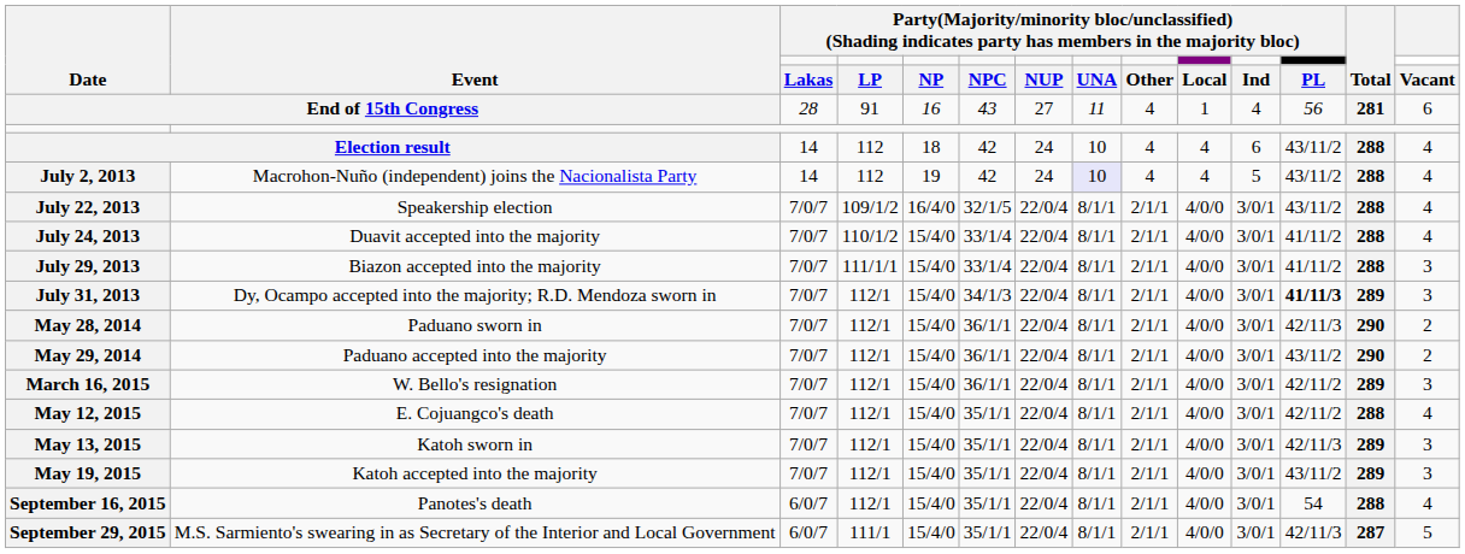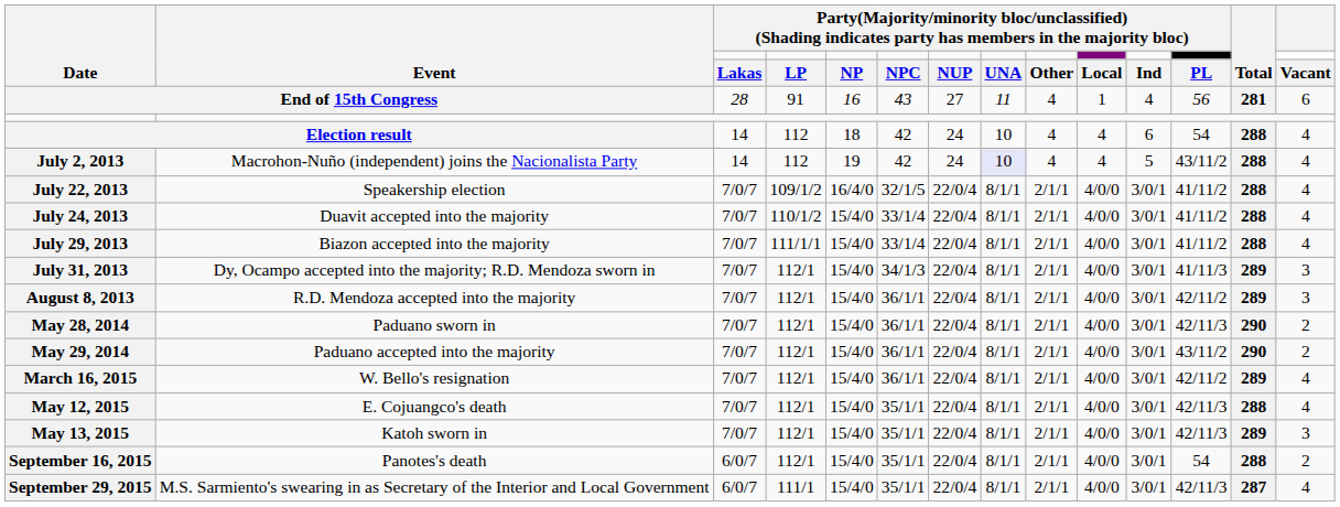Election result | column 12: 43/11/2 -> 54
July 22, 2013 | column 12: 43/11/2 -> 41/11/2
July 29, 2013 | column 14: 3 -> 4
July 31, 2013 | column 12: bold -> normal
+ row: August 8, 2013 | R.D. Mendoza accepted into the majority | 7/0/7 | 112/1 | 15/4/0 | 36/1/1 | 22/0/4 | 8/1/1 | 2/1/1 | 4/0/0 | 3/0/1 | 42/11/2 | 289 | 3
March 16, 2015 | column 14: 3 -> 4
May 12, 2015 | column 12: 42/11/2 -> 42/11/3
- row: May 19, 2015 | Katoh accepted into the majority | 7/0/7 | 112/1 | 15/4/0 | 35/1/1 | 22/0/4 | 8/1/1 | 2/1/1 | 4/0/0 | 3/0/1 | 43/11/2 | 289 | 3
September 16, 2015 | column 14: 4 -> 2
September 29, 2015 | column 14: 5 -> 4
